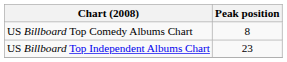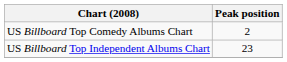US Billboard Top Comedy Albums Chart | Peak position: 8 -> 2
